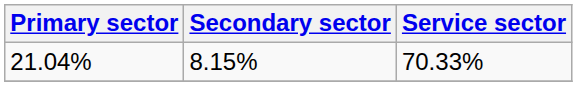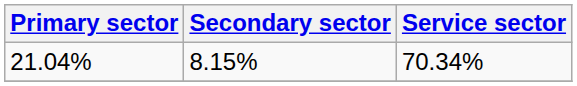21.04% | Service sector: 70.33% -> 70.34%
